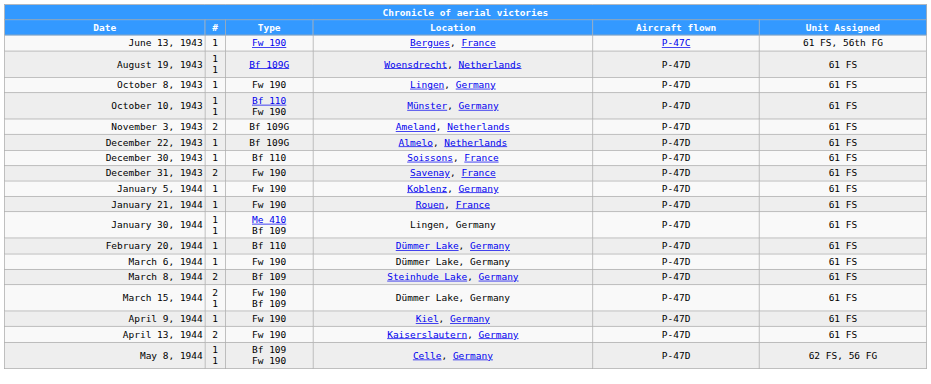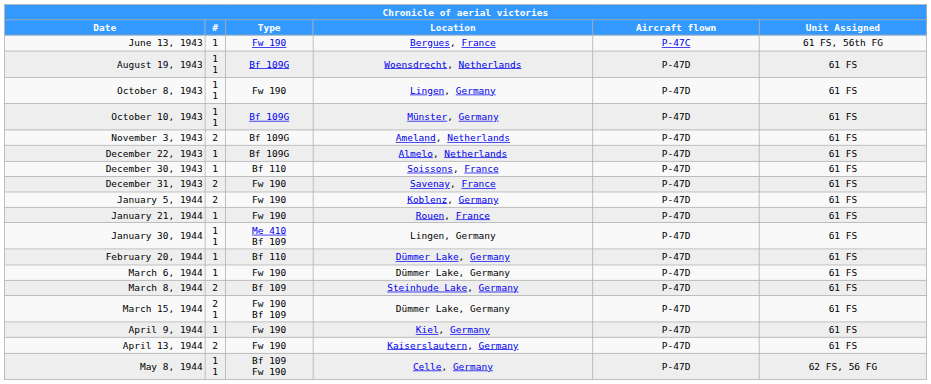October 8, 1943 | #: 1 -> 1 1
October 10, 1943 | Type: Bf 110 Fw 190 -> Bf 109G
January 5, 1944 | #: 1 -> 2
